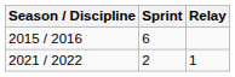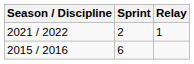rows swapped: 2015 / 2016 <-> 2021 / 2022
